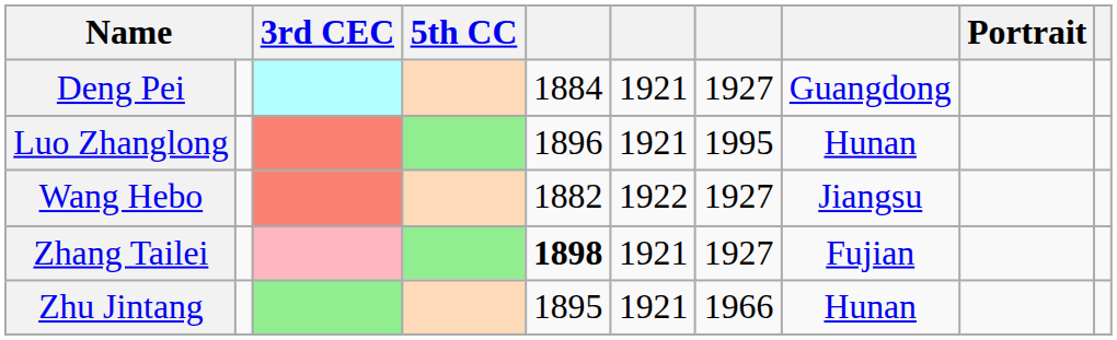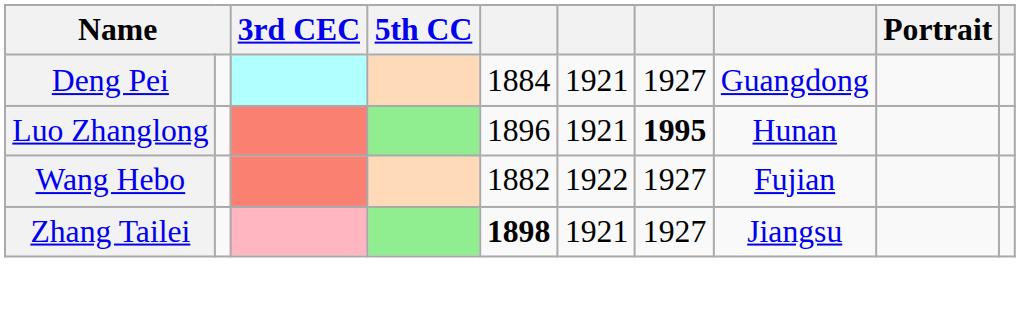Luo Zhanglong | column 7: normal -> bold
Wang Hebo | column 8: Jiangsu -> Fujian
Zhang Tailei | column 8: Fujian -> Jiangsu
- row: Zhu Jintang | 1895 | 1921 | 1966 | Hunan
